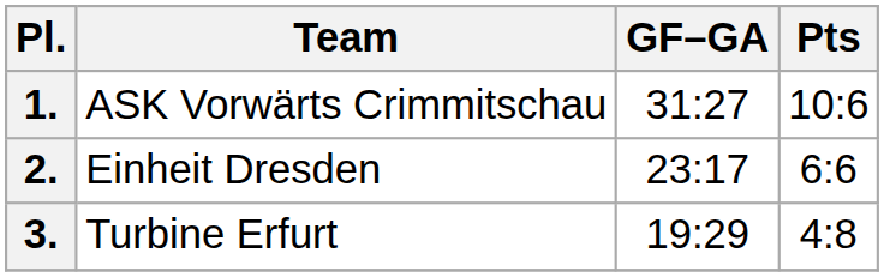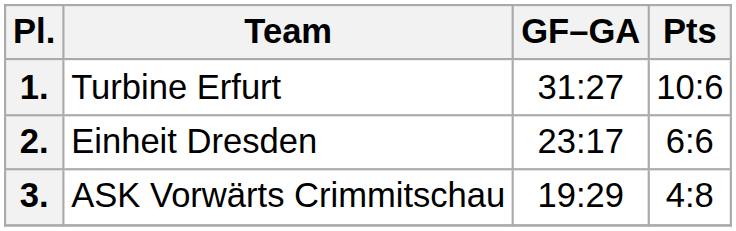1. | Team: ASK Vorwärts Crimmitschau -> Turbine Erfurt
3. | Team: Turbine Erfurt -> ASK Vorwärts Crimmitschau
